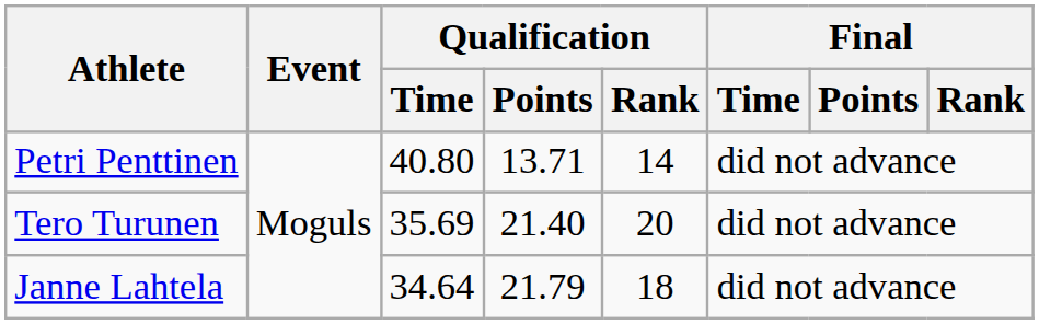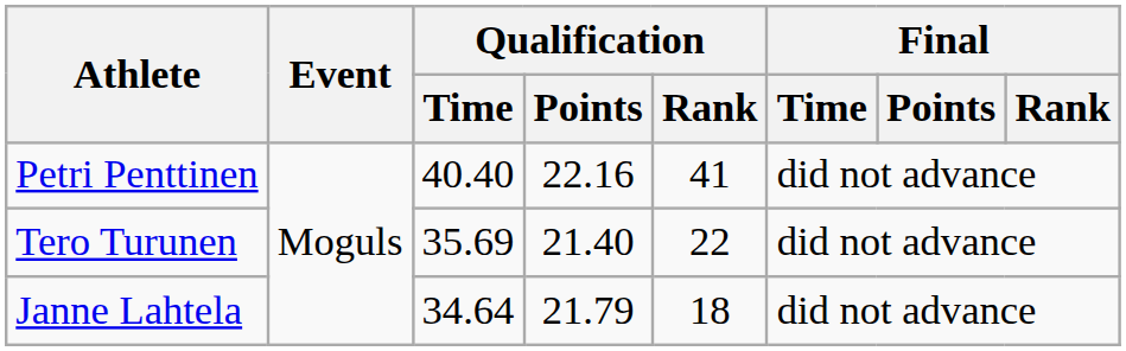Petri Penttinen | Qualification / Time: 40.80 -> 40.40
Petri Penttinen | Qualification / Points: 13.71 -> 22.16
Petri Penttinen | Qualification / Rank: 14 -> 41
Tero Turunen | Qualification / Rank: 20 -> 22
